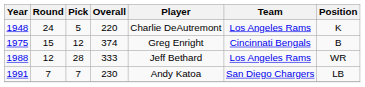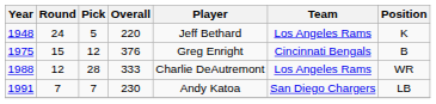1948 | Player: Charlie DeAutremont -> Jeff Bethard
1975 | Overall: 374 -> 376
1988 | Player: Jeff Bethard -> Charlie DeAutremont
